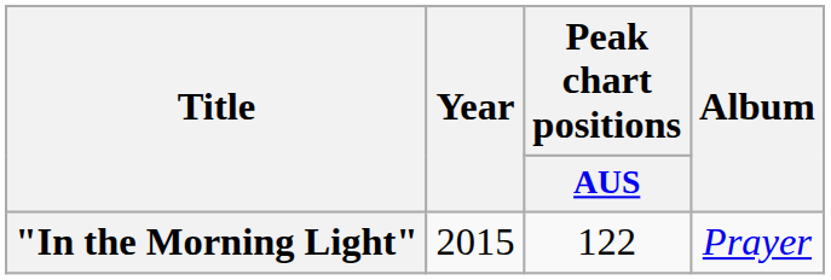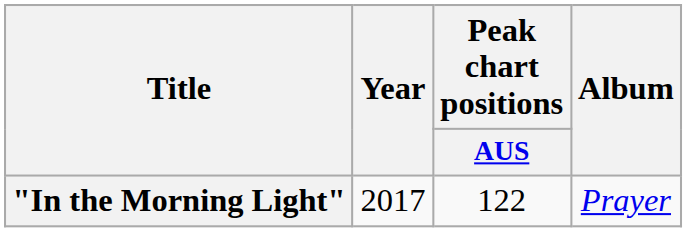"In the Morning Light" | Year: 2015 -> 2017
